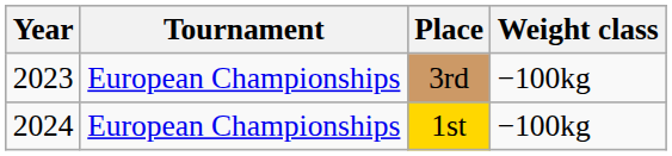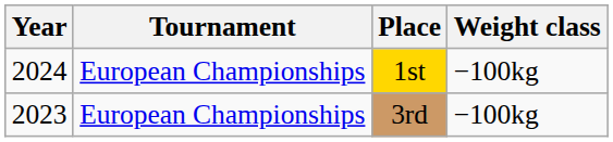rows swapped: 3rd <-> 1st
